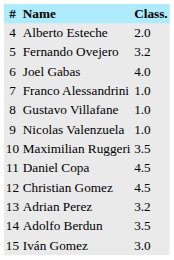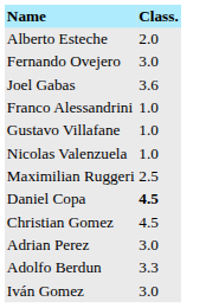- column: # | 4 | 5 | 6 | 7 | 8 | 9 | 10 | 11 | 12 | 13 | 14 | 15
Fernando Ovejero | Class.: 3.2 -> 3.0
Joel Gabas | Class.: 4.0 -> 3.6
Maximilian Ruggeri | Class.: 3.5 -> 2.5
Daniel Copa | Class.: normal -> bold
Adrian Perez | Class.: 3.2 -> 3.0
Adolfo Berdun | Class.: 3.5 -> 3.3
